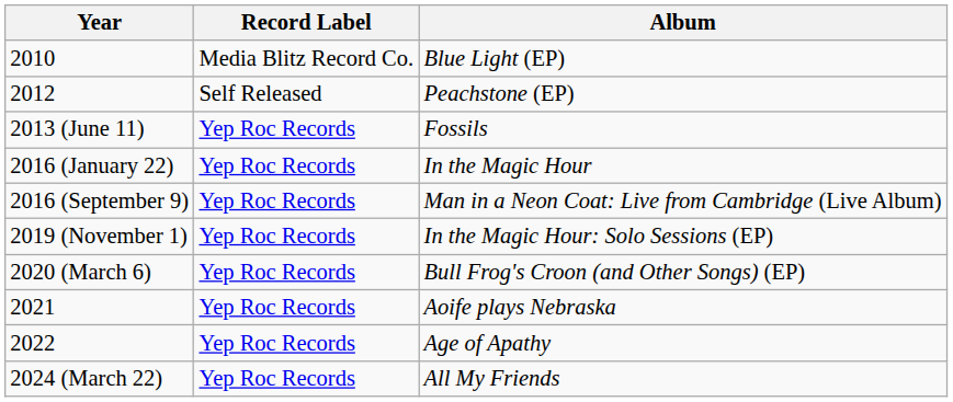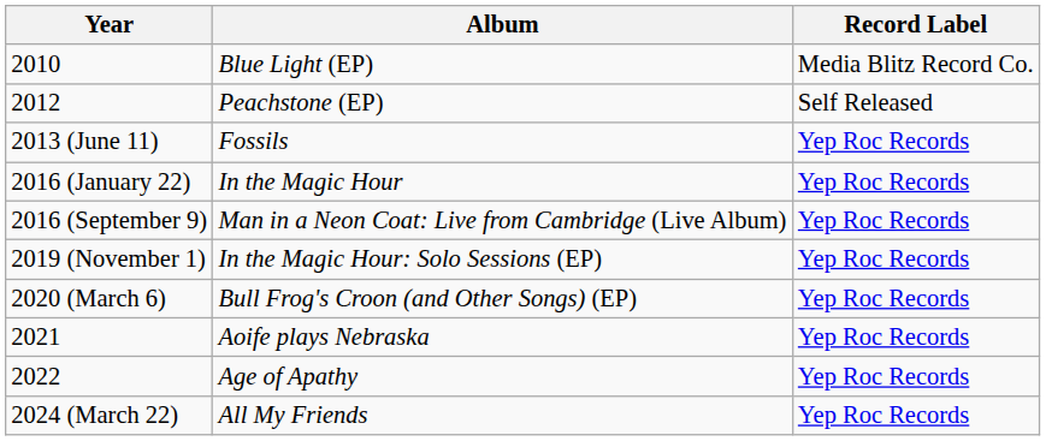columns swapped: Album <-> Record Label
